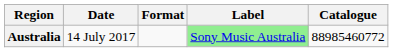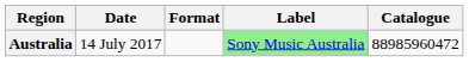Australia | Catalogue: 88985460772 -> 88985960472
